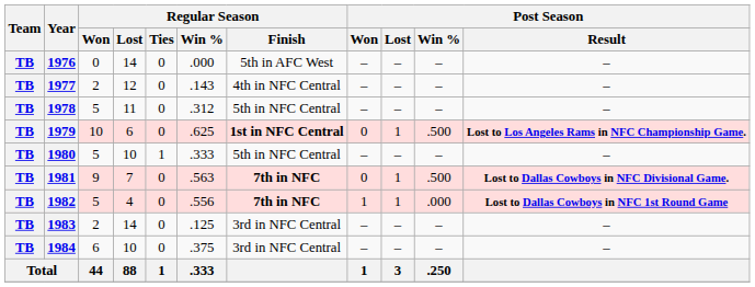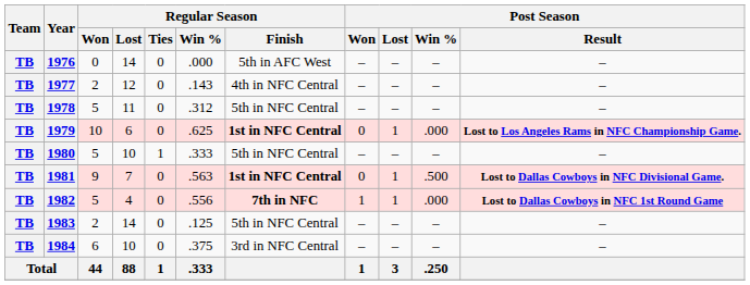1979 | Post Season / Win %: .500 -> .000
1981 | Regular Season / Finish: 7th in NFC -> 1st in NFC Central
1983 | Regular Season / Finish: 3rd in NFC Central -> 5th in NFC Central
